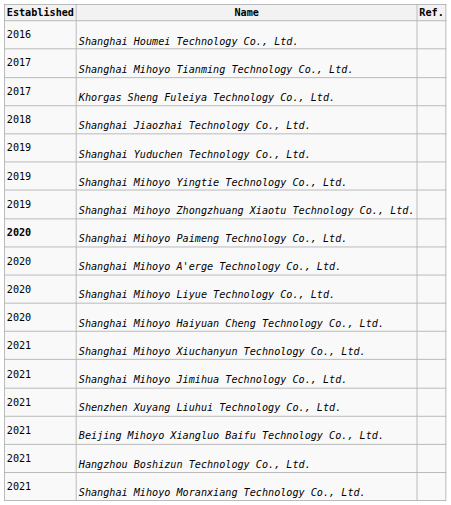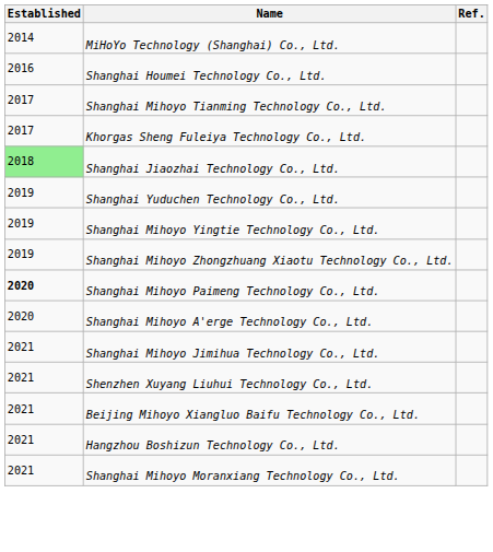+ row: 2014 | MiHoYo Technology (Shanghai) Co., Ltd.
Shanghai Jiaozhai Technology Co., Ltd. | Established: no background -> lightgreen background
- row: 2020 | Shanghai Mihoyo Liyue Technology Co., Ltd.
- row: 2020 | Shanghai Mihoyo Haiyuan Cheng Technology Co., Ltd.
- row: 2021 | Shanghai Mihoyo Xiuchanyun Technology Co., Ltd.
